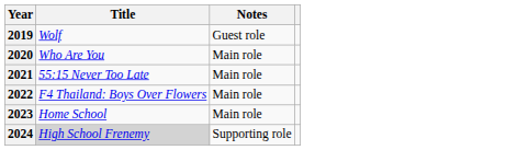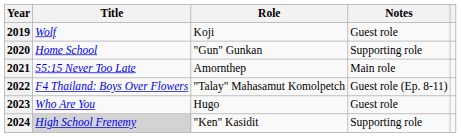+ column: Role | Koji | "Gun" Gunkan | Amornthep | "Talay" Mahasamut Komolpetch | Hugo | "Ken" Kasidit
2020 | Title: Who Are You -> Home School
2020 | Notes: Main role -> Supporting role
2022 | Notes: Main role -> Guest role (Ep. 8-11)
2023 | Title: Home School -> Who Are You
2023 | Notes: Main role -> Guest role
